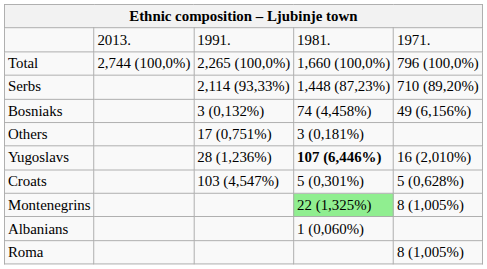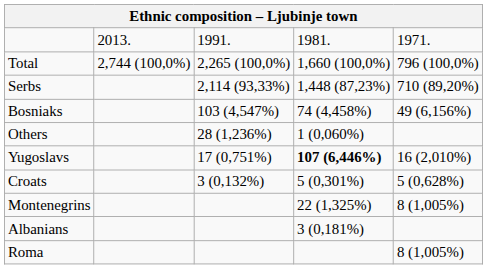Bosniaks | column 3: 3 (0,132%) -> 103 (4,547%)
Others | column 3: 17 (0,751%) -> 28 (1,236%)
Others | column 4: 3 (0,181%) -> 1 (0,060%)
Yugoslavs | column 3: 28 (1,236%) -> 17 (0,751%)
Croats | column 3: 103 (4,547%) -> 3 (0,132%)
Montenegrins | column 4: lightgreen background -> no background
Albanians | column 4: 1 (0,060%) -> 3 (0,181%)
